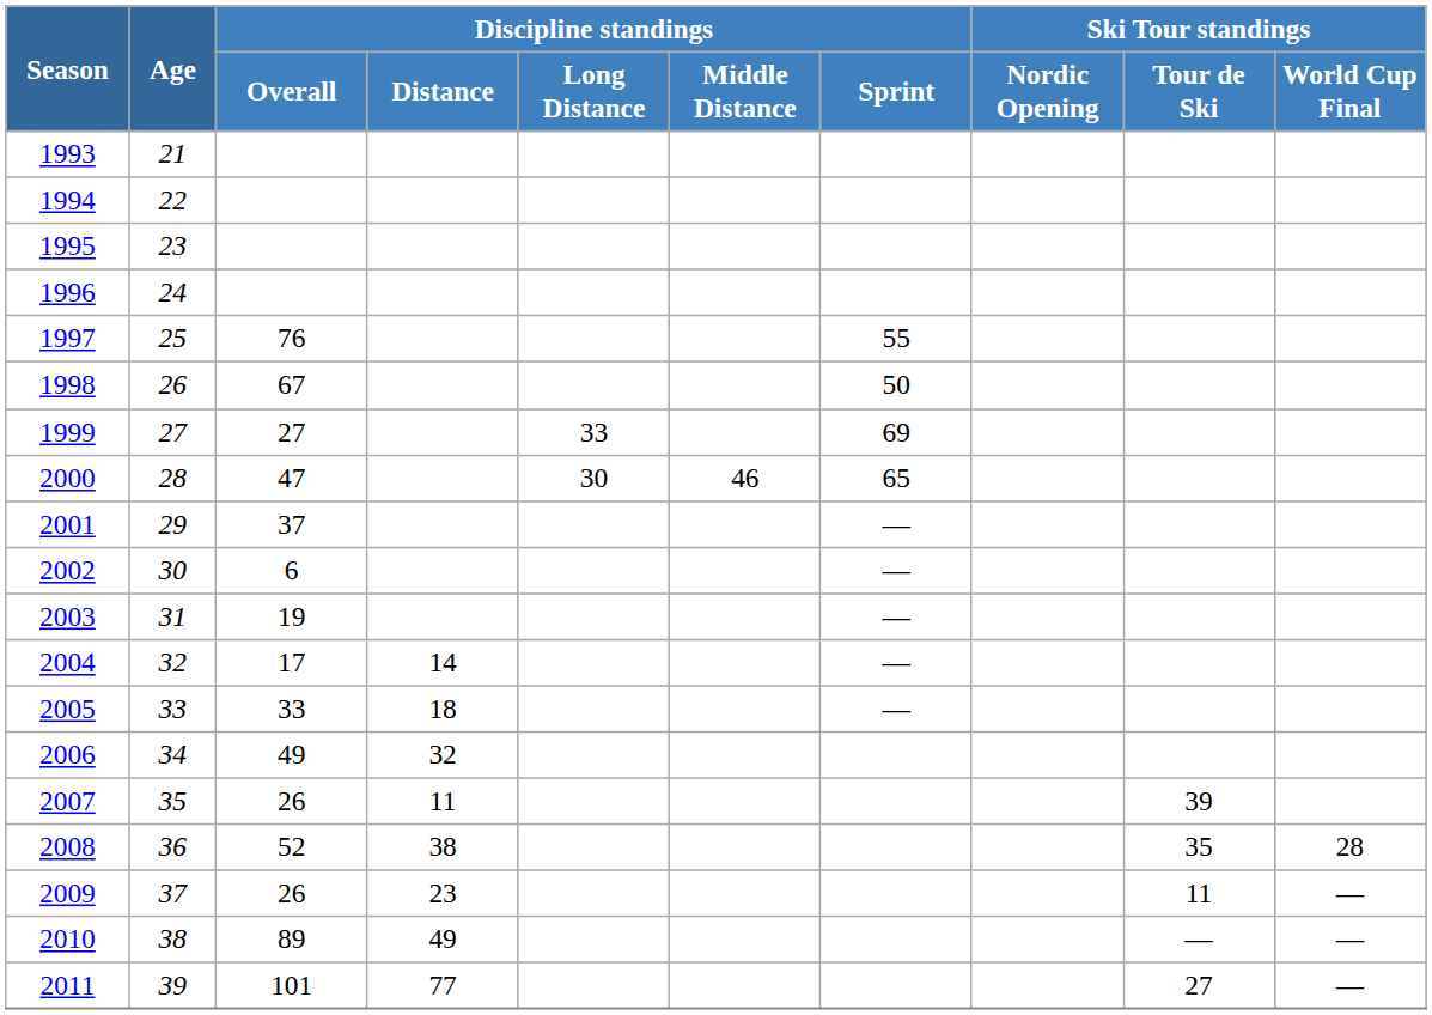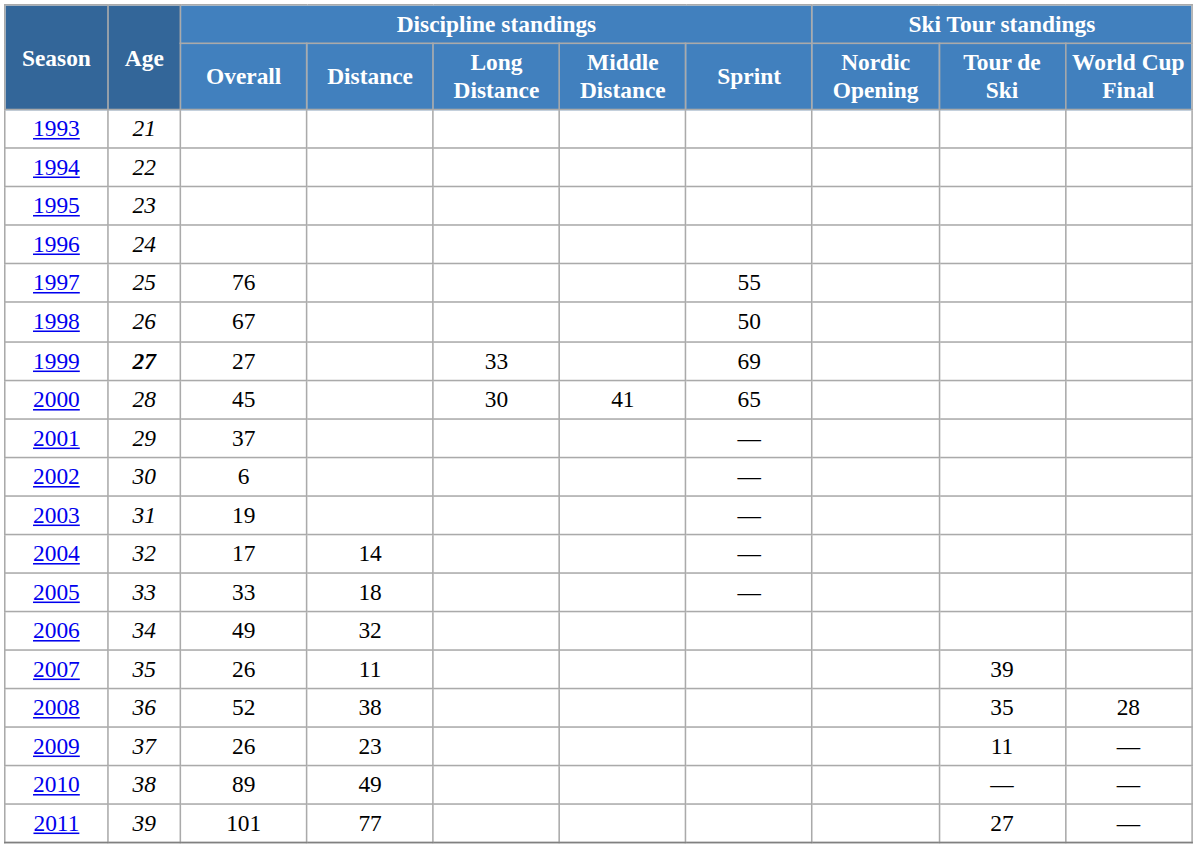1999 | Age: normal -> bold
2000 | Discipline standings / Overall: 47 -> 45
2000 | Discipline standings / Middle Distance: 46 -> 41
